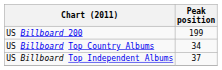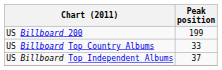US Billboard Top Country Albums | Peak position: 34 -> 33
